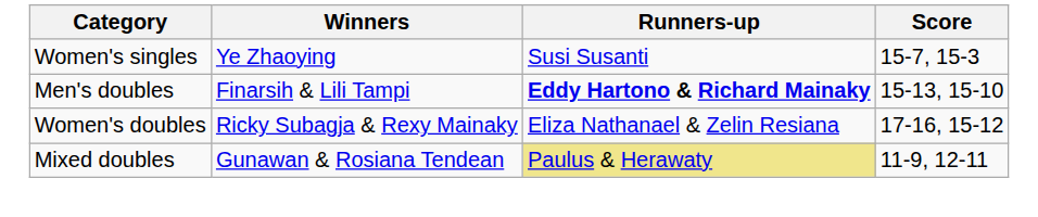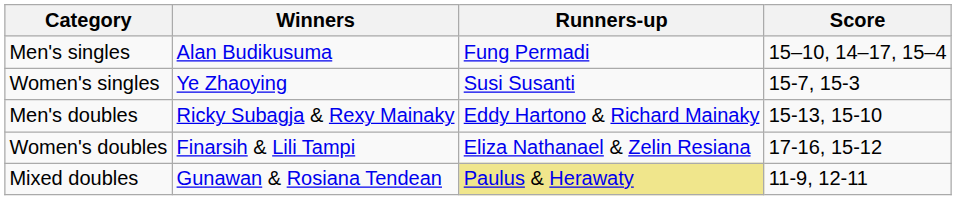+ row: Men's singles | Alan Budikusuma | Fung Permadi | 15–10, 14–17, 15–4
Men's doubles | Winners: Finarsih & Lili Tampi -> Ricky Subagja & Rexy Mainaky
Men's doubles | Runners-up: bold -> normal
Women's doubles | Winners: Ricky Subagja & Rexy Mainaky -> Finarsih & Lili Tampi
